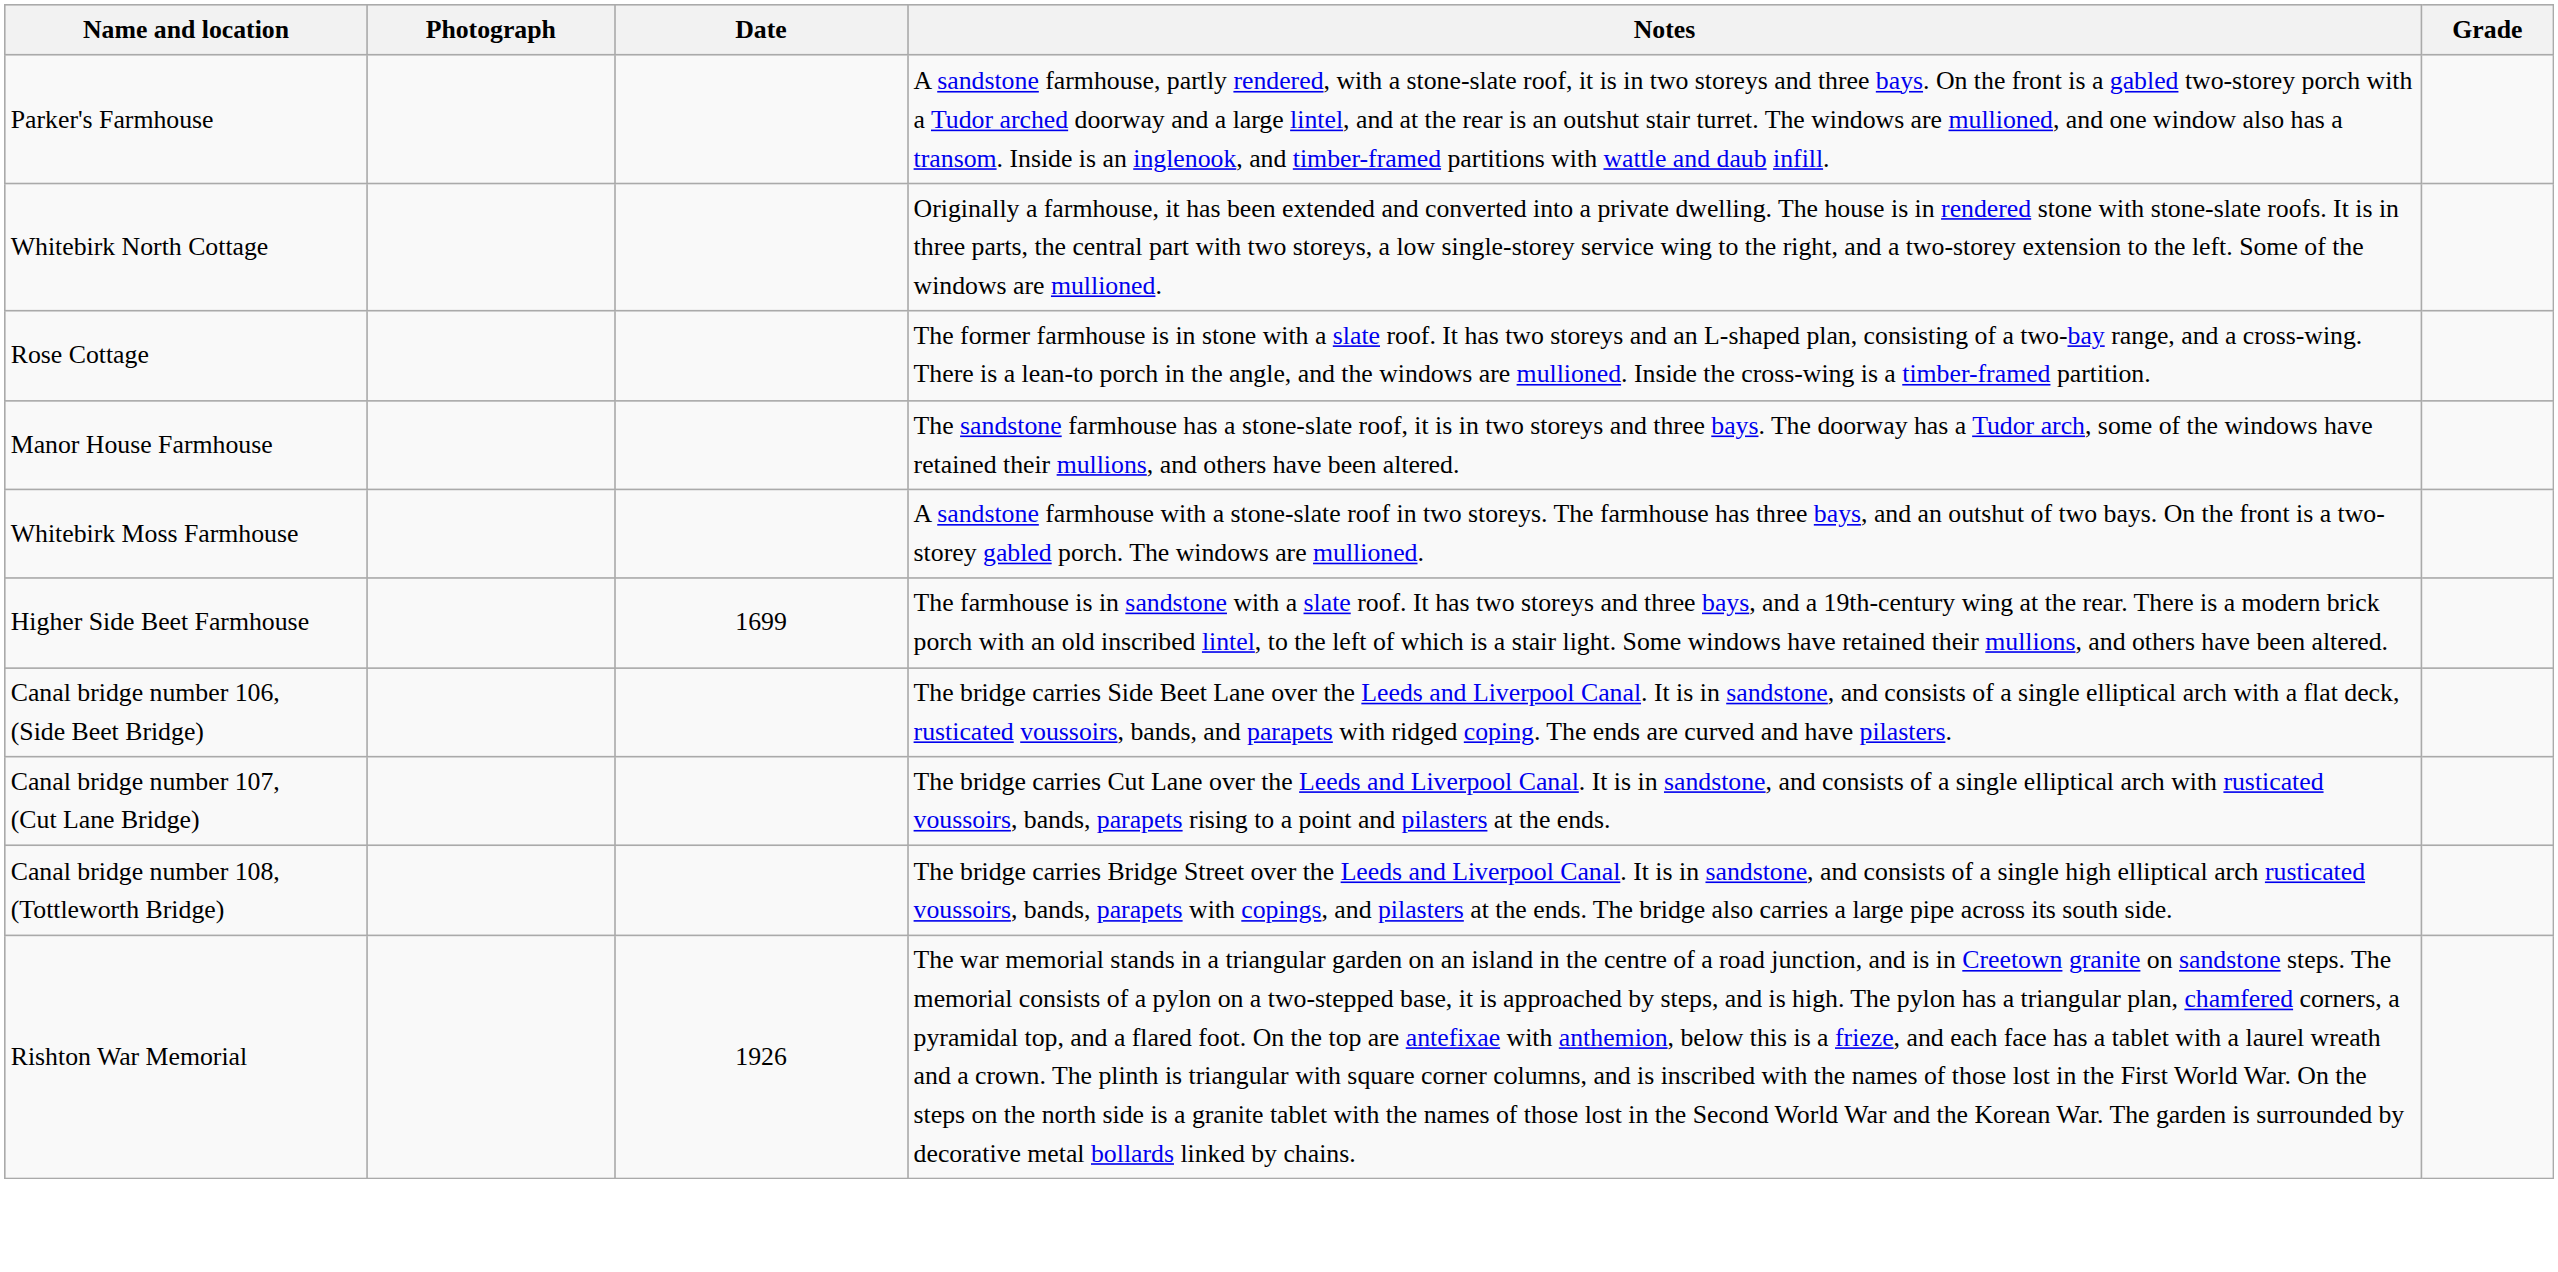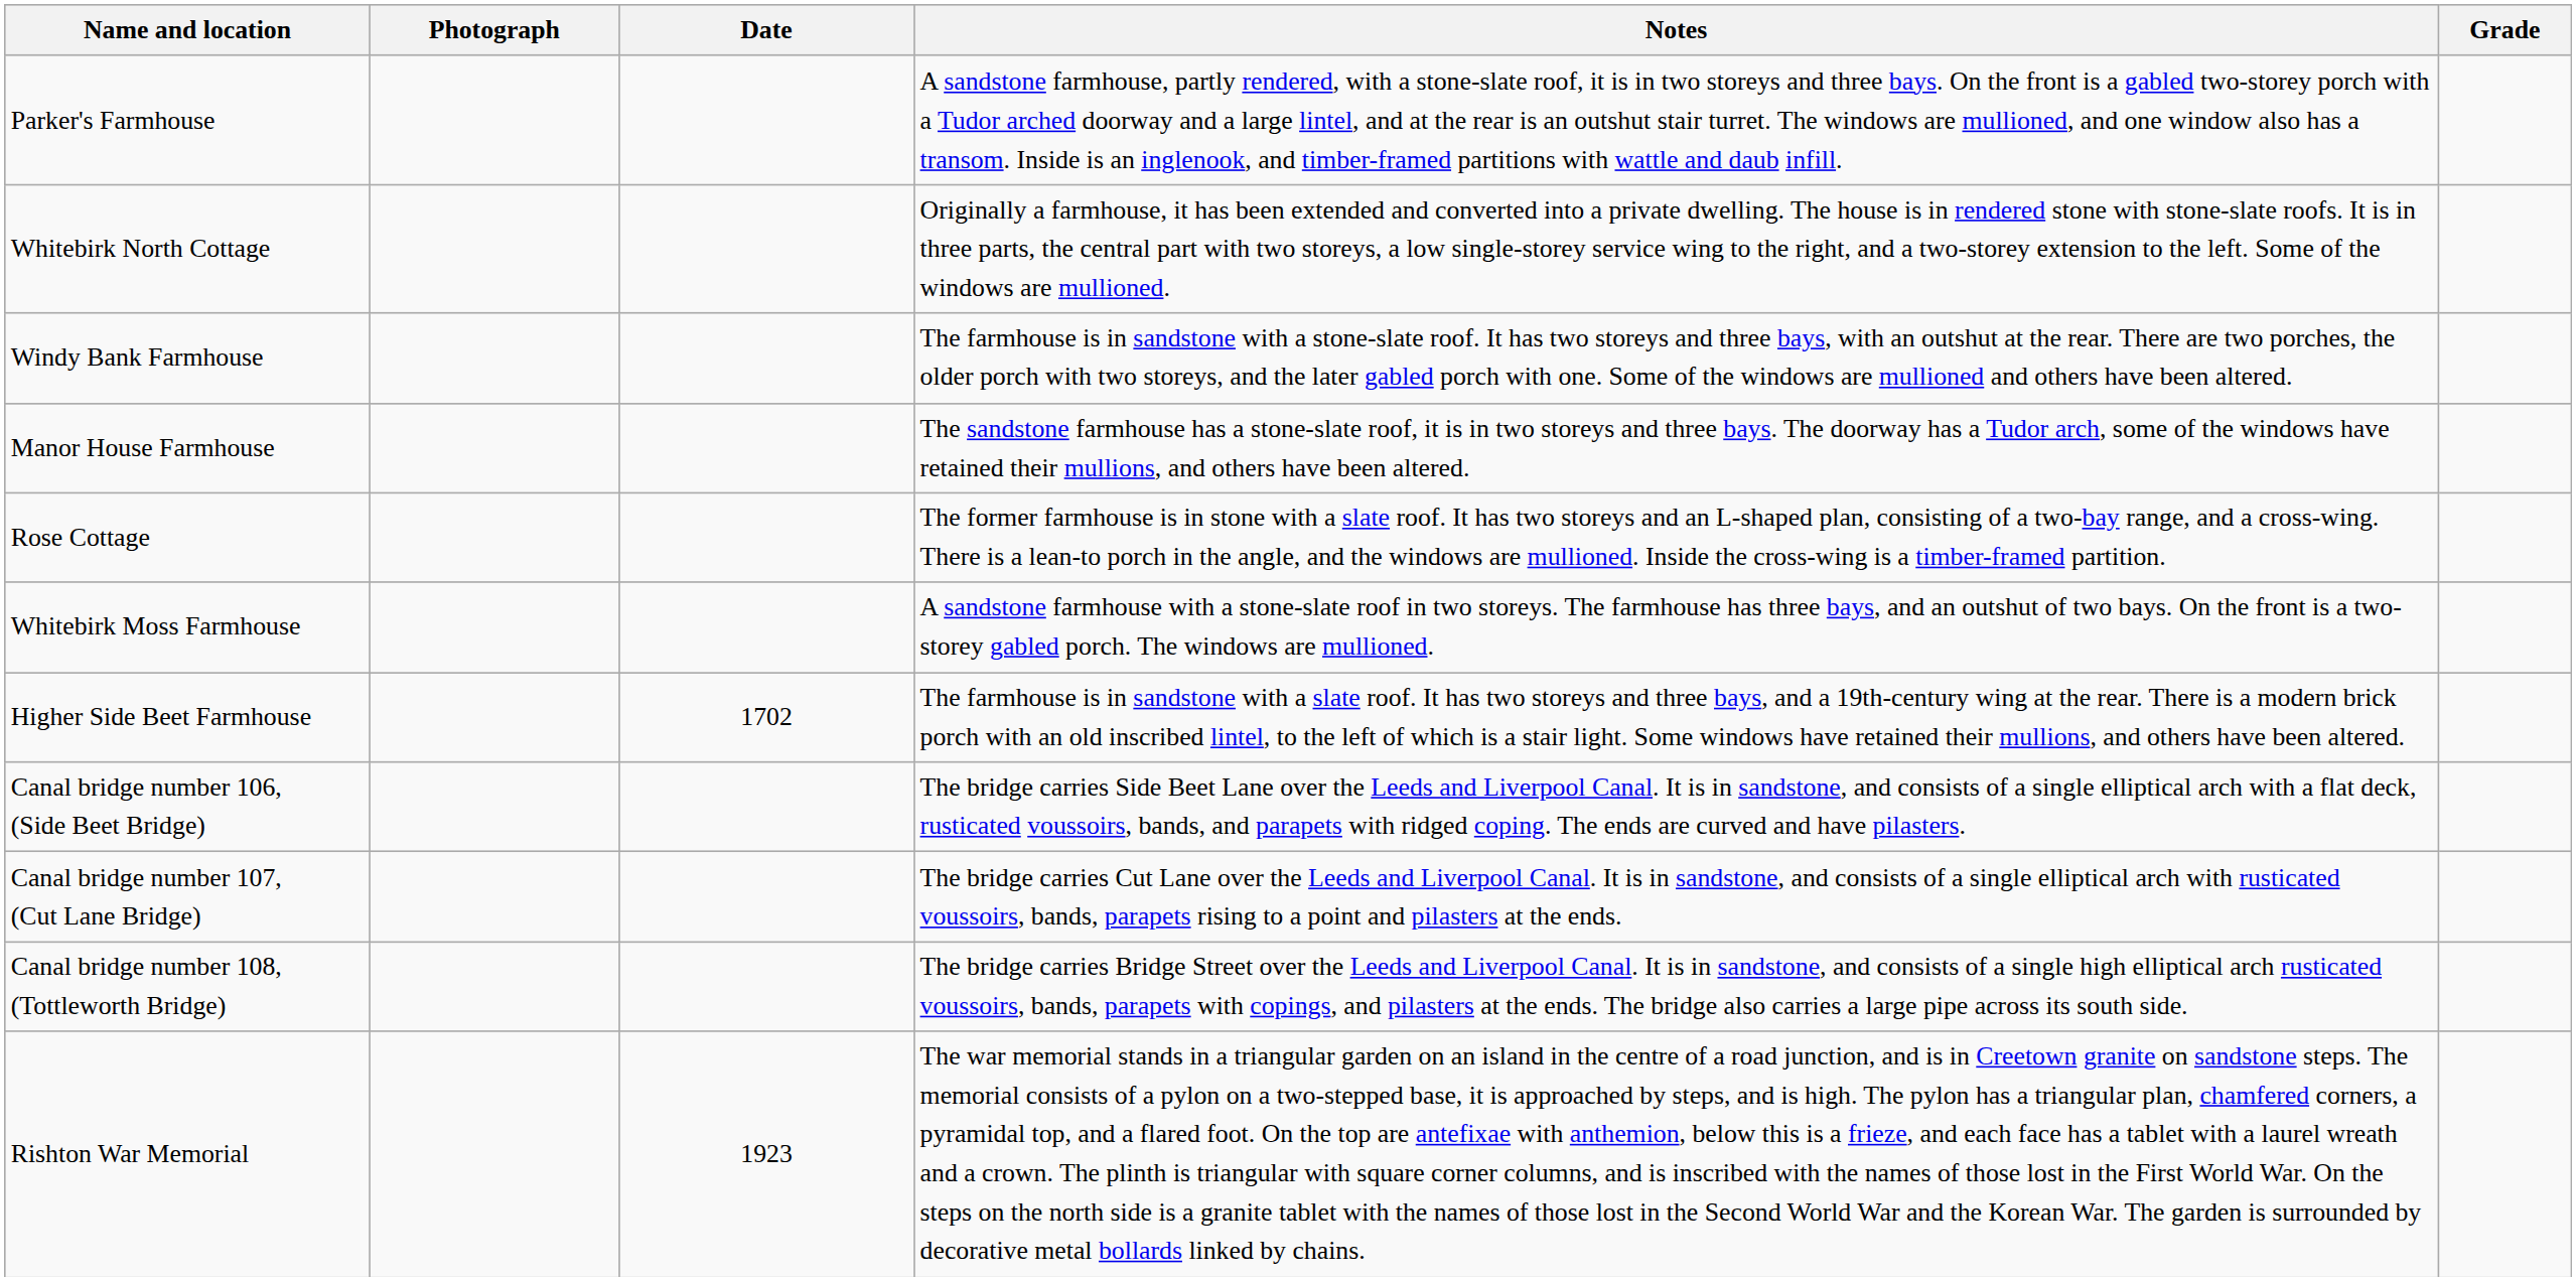+ row: Windy Bank Farmhouse | The farmhouse is in sandstone with a stone-slate roof. It has two storeys and three bays, with an outshut at the rear. There are two porches, the older porch with two storeys, and the later gabled porch with one. Some of the windows are mullioned and others have been altered.
rows swapped: Manor House Farmhouse <-> Rose Cottage
Higher Side Beet Farmhouse | Date: 1699 -> 1702
Rishton War Memorial | Date: 1926 -> 1923
